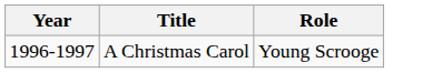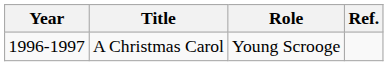+ column: Ref.
